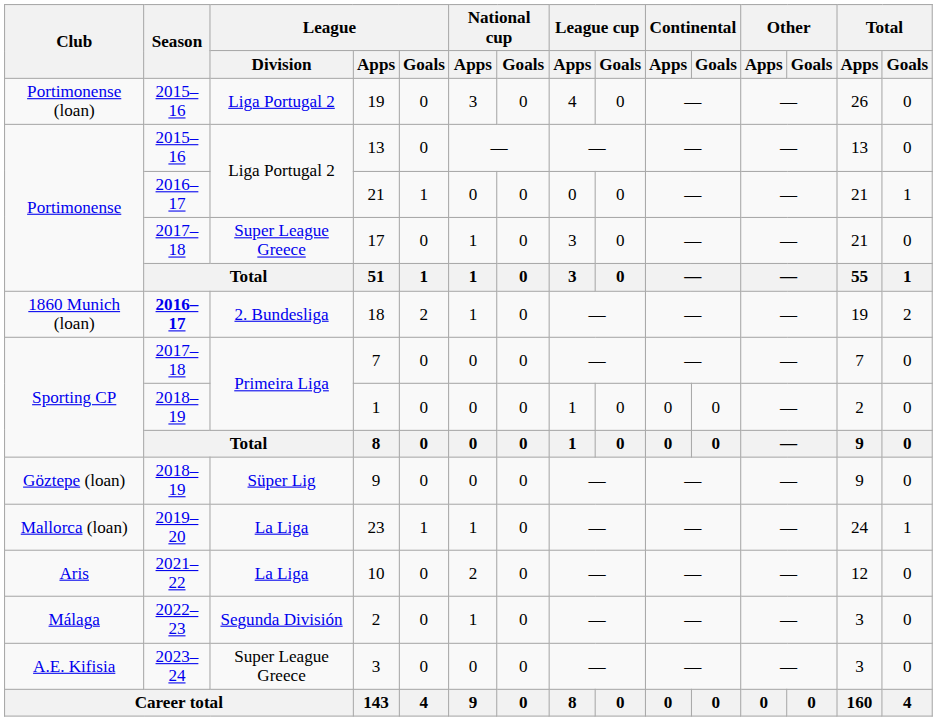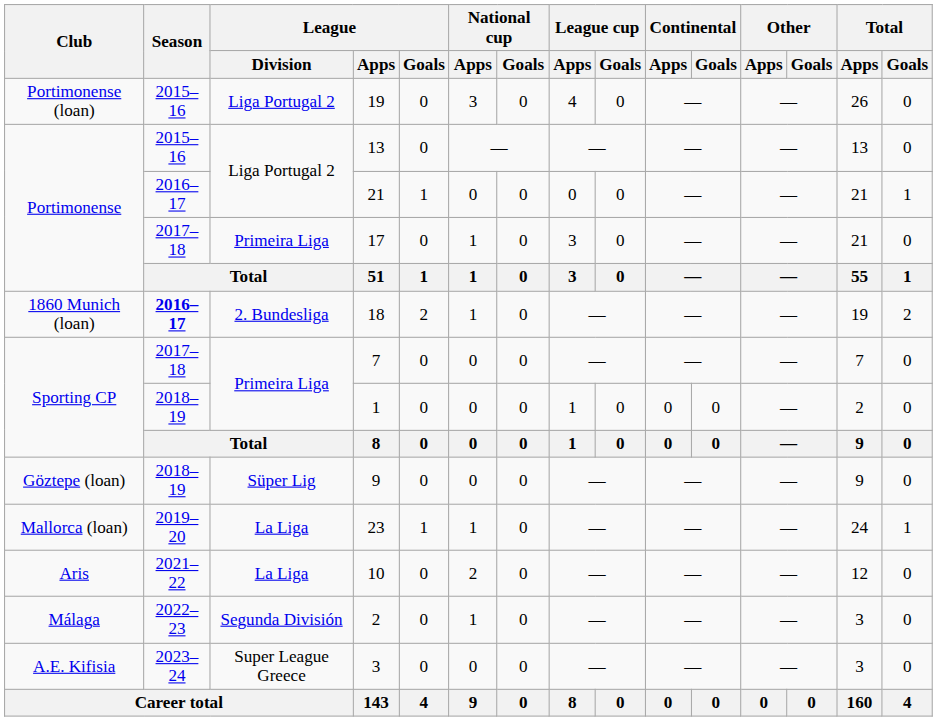17 | League / Division: Super League Greece -> Primeira Liga
